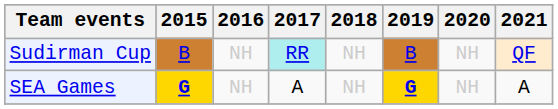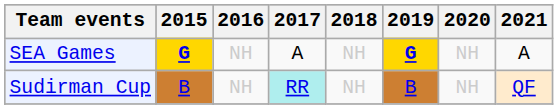rows swapped: SEA Games <-> Sudirman Cup
